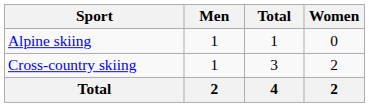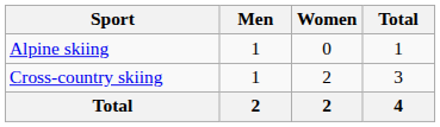columns swapped: Women <-> Total
